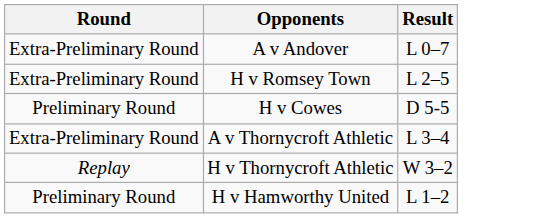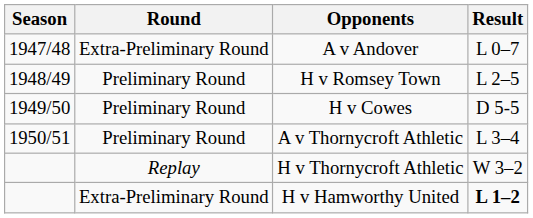+ column: Season | 1947/48 | 1948/49 | 1949/50 | 1950/51
H v Romsey Town | Round: Extra-Preliminary Round -> Preliminary Round
A v Thornycroft Athletic | Round: Extra-Preliminary Round -> Preliminary Round
H v Hamworthy United | Round: Preliminary Round -> Extra-Preliminary Round
H v Hamworthy United | Result: normal -> bold
